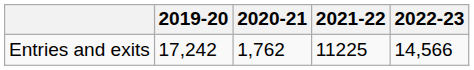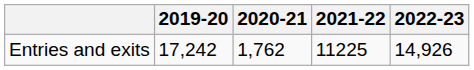Entries and exits | 2022-23: 14,566 -> 14,926
